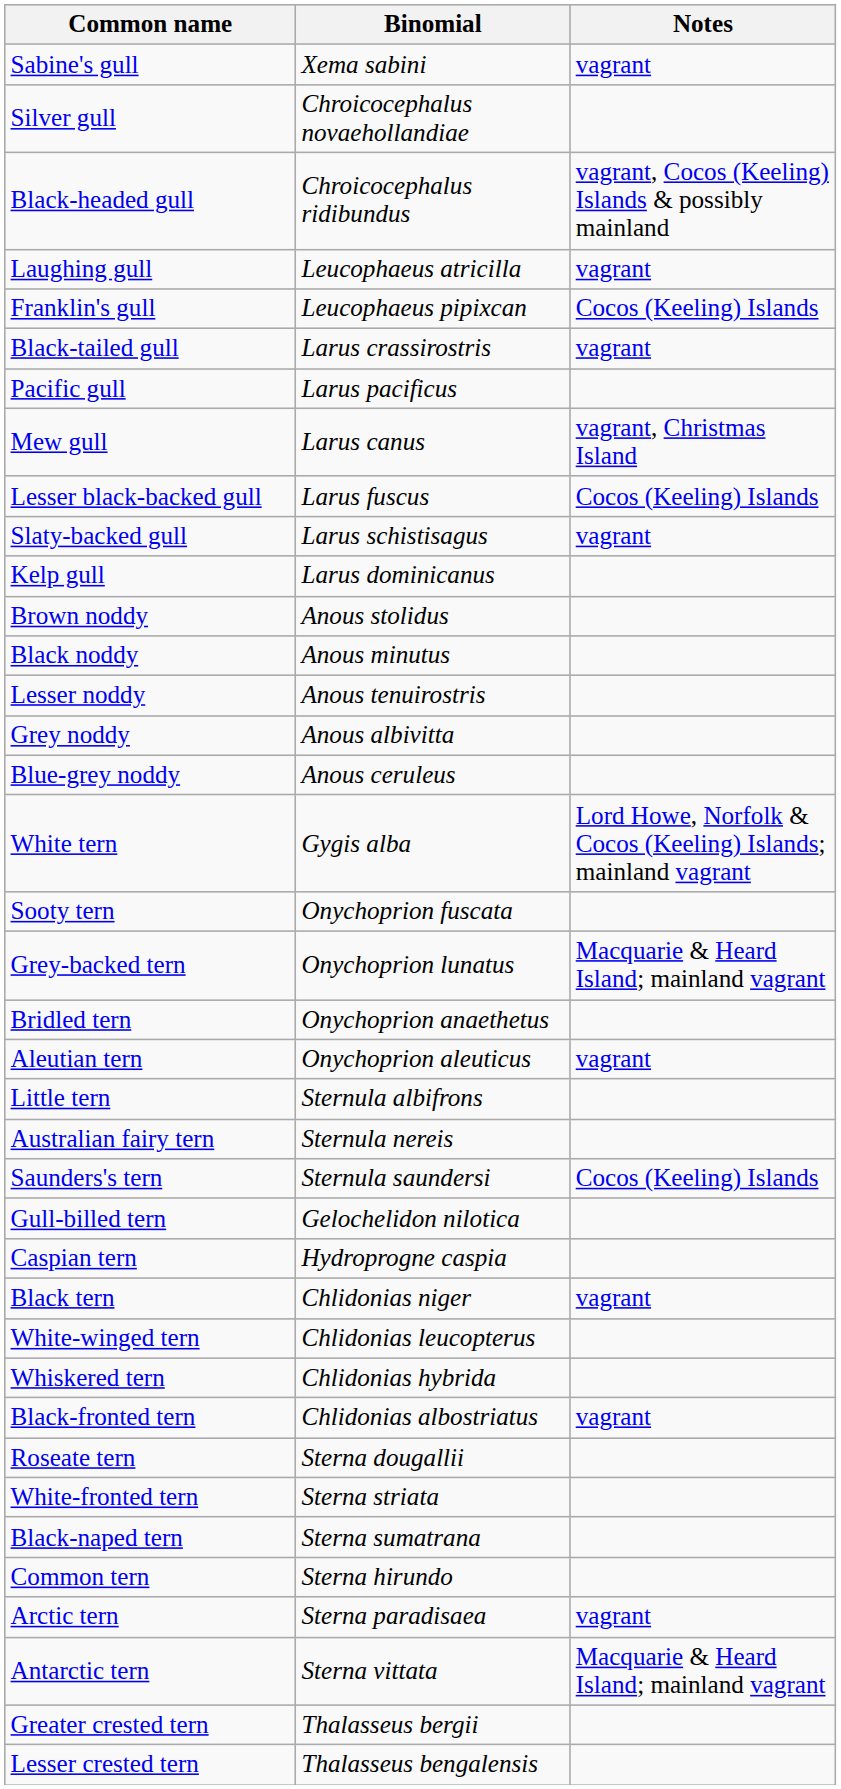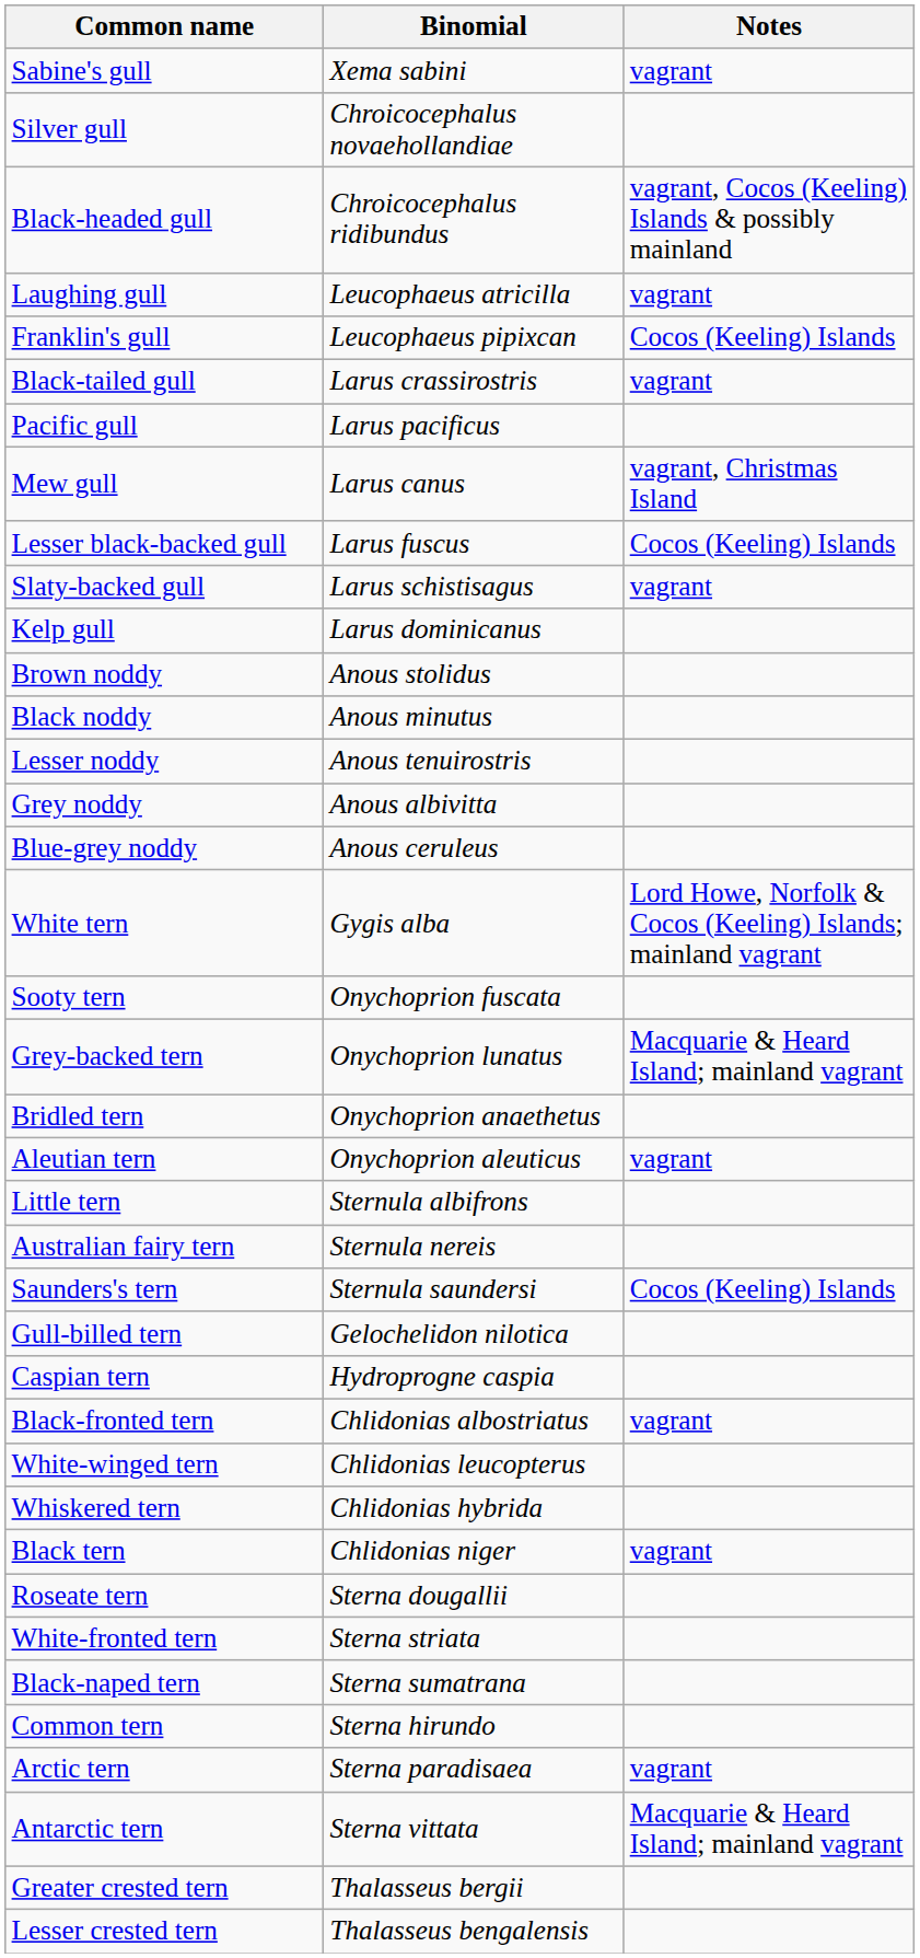rows swapped: Black tern <-> Black-fronted tern
